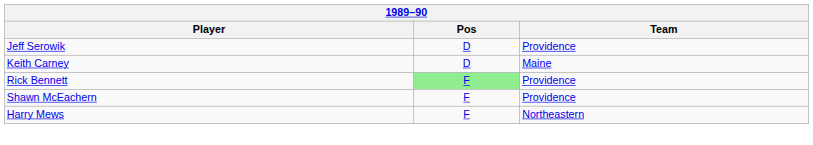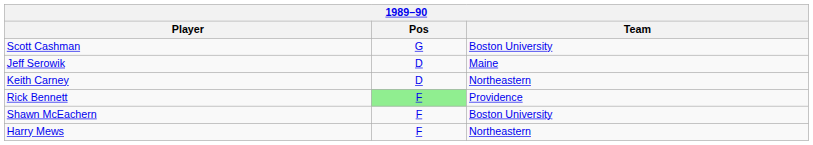+ row: Scott Cashman | G | Boston University
Jeff Serowik | Team: Providence -> Maine
Keith Carney | Team: Maine -> Northeastern
Shawn McEachern | Team: Providence -> Boston University
